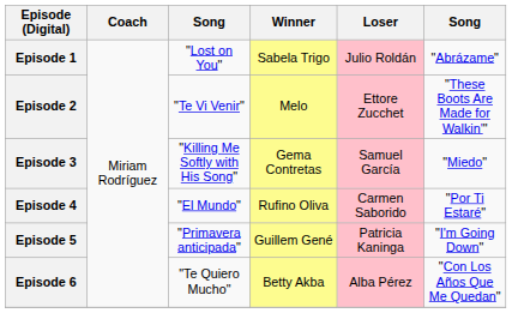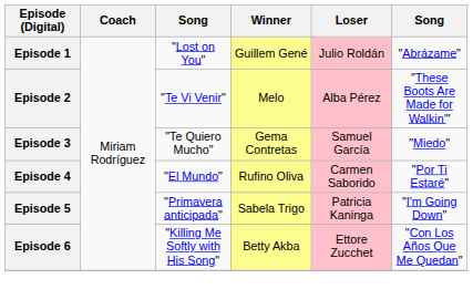Episode 1 | Winner: Sabela Trigo -> Guillem Gené
Episode 2 | Loser: Ettore Zucchet -> Alba Pérez
Episode 3 | column 3: "Killing Me Softly with His Song" -> "Te Quiero Mucho"
Episode 5 | Winner: Guillem Gené -> Sabela Trigo
Episode 6 | column 3: "Te Quiero Mucho" -> "Killing Me Softly with His Song"
Episode 6 | Loser: Alba Pérez -> Ettore Zucchet
